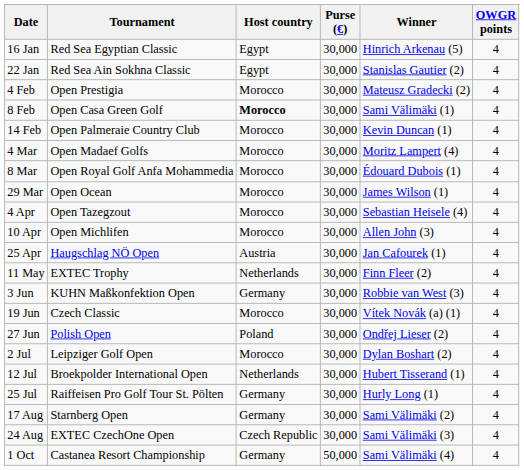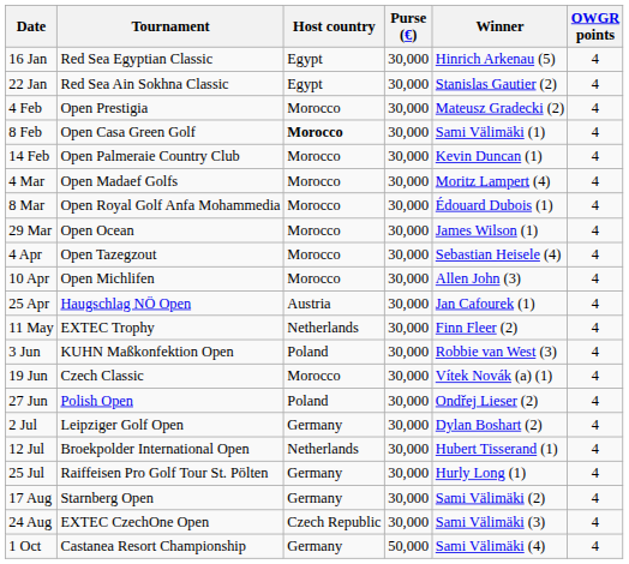3 Jun | Host country: Germany -> Poland
2 Jul | Host country: Morocco -> Germany
